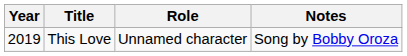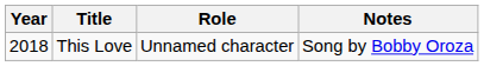This Love | Year: 2019 -> 2018
